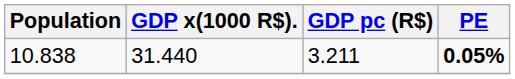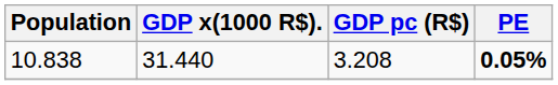10.838 | GDP pc (R$): 3.211 -> 3.208
